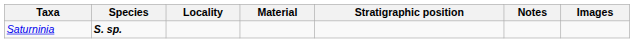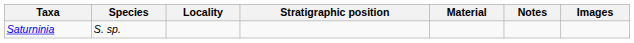columns swapped: Stratigraphic position <-> Material
Saturninia | Species: bold -> normal
